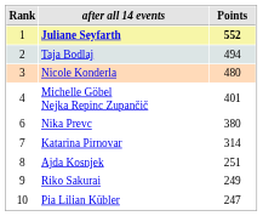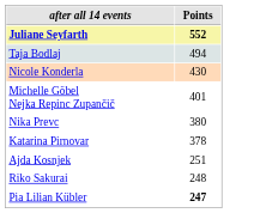- column: Rank | 1 | 2 | 3 | 4 | 6 | 7 | 8 | 9 | 10
Nicole Konderla | Points: 480 -> 430
Katarina Pirnovar | Points: 314 -> 378
Riko Sakurai | Points: 249 -> 248
Pia Lilian Kübler | Points: normal -> bold
